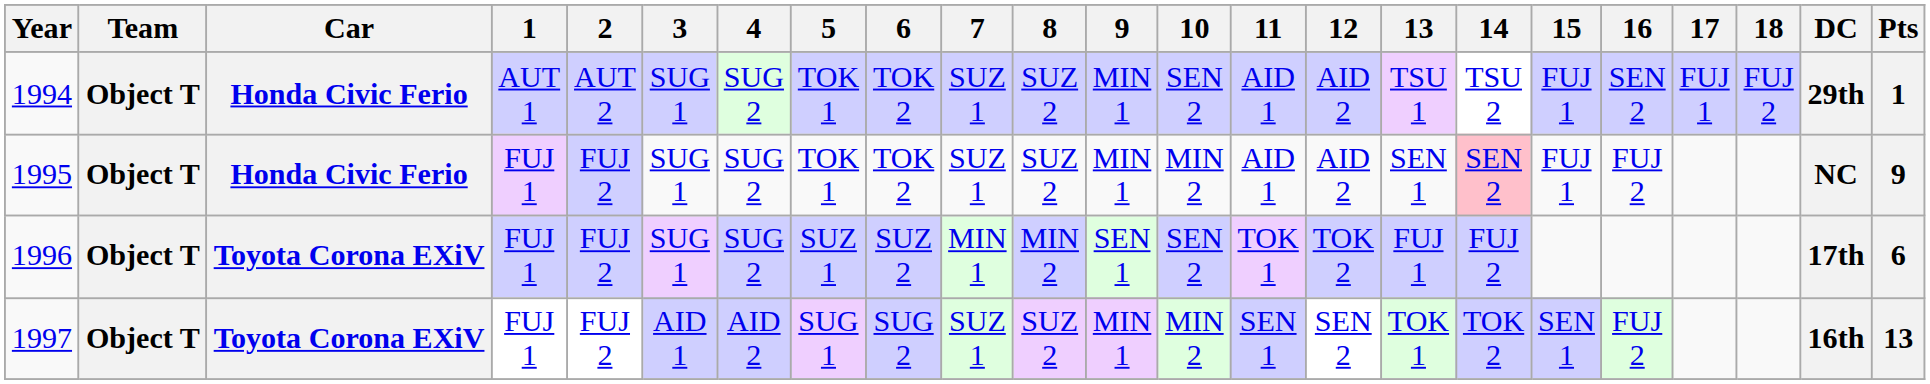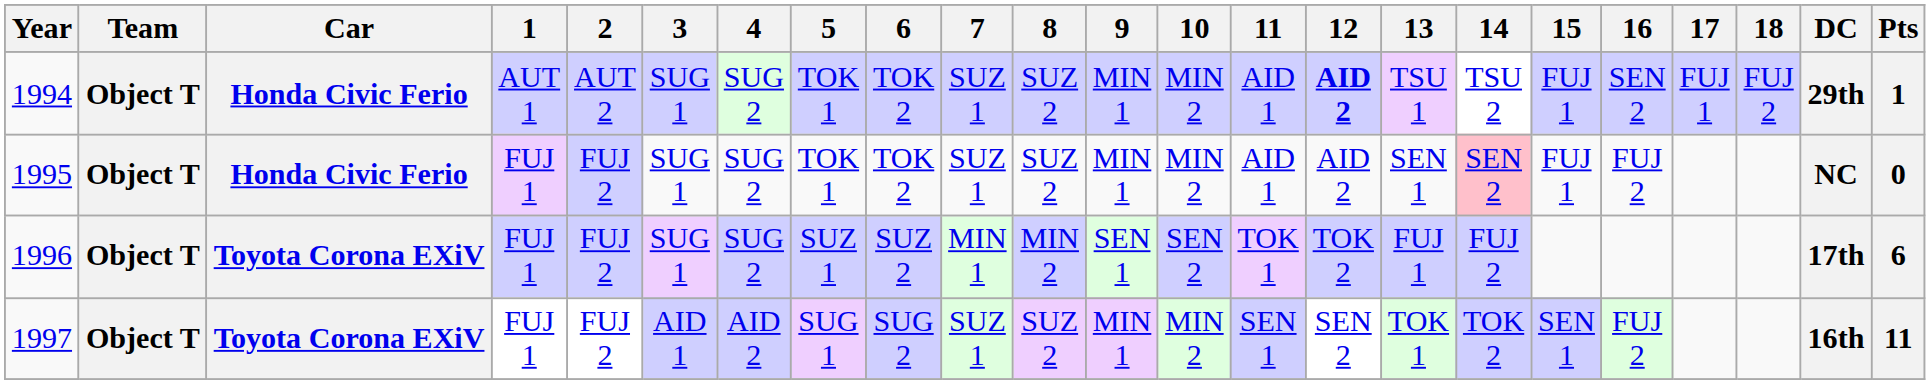1994 | 10: SEN 2 -> MIN 2
1994 | 12: normal -> bold
1995 | Pts: 9 -> 0
1997 | Pts: 13 -> 11
